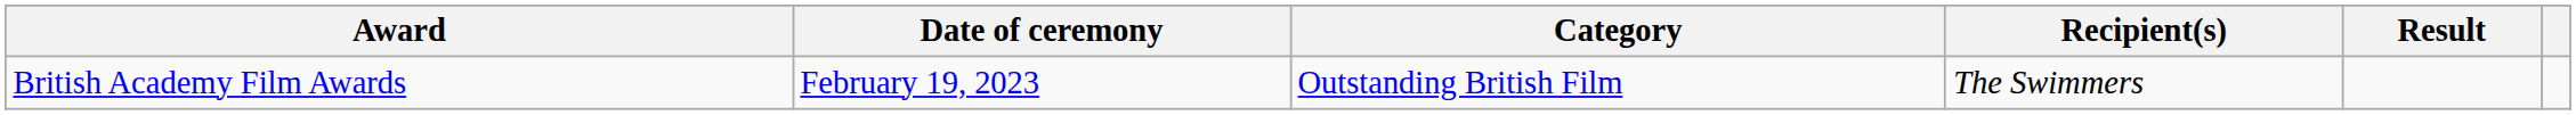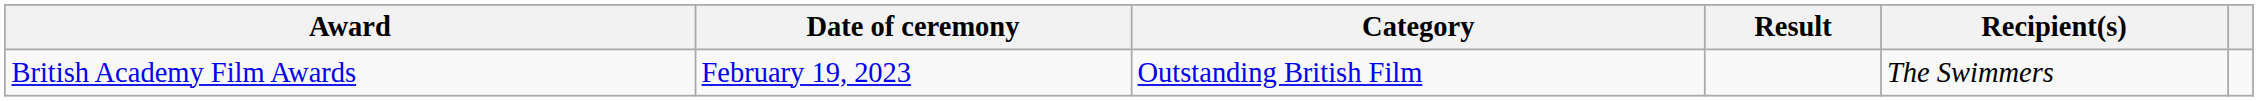columns swapped: Recipient(s) <-> Result
